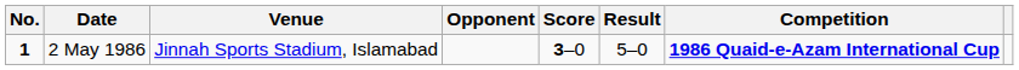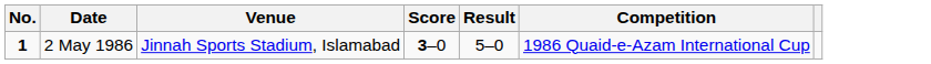- column: Opponent
2 May 1986 | Competition: bold -> normal
